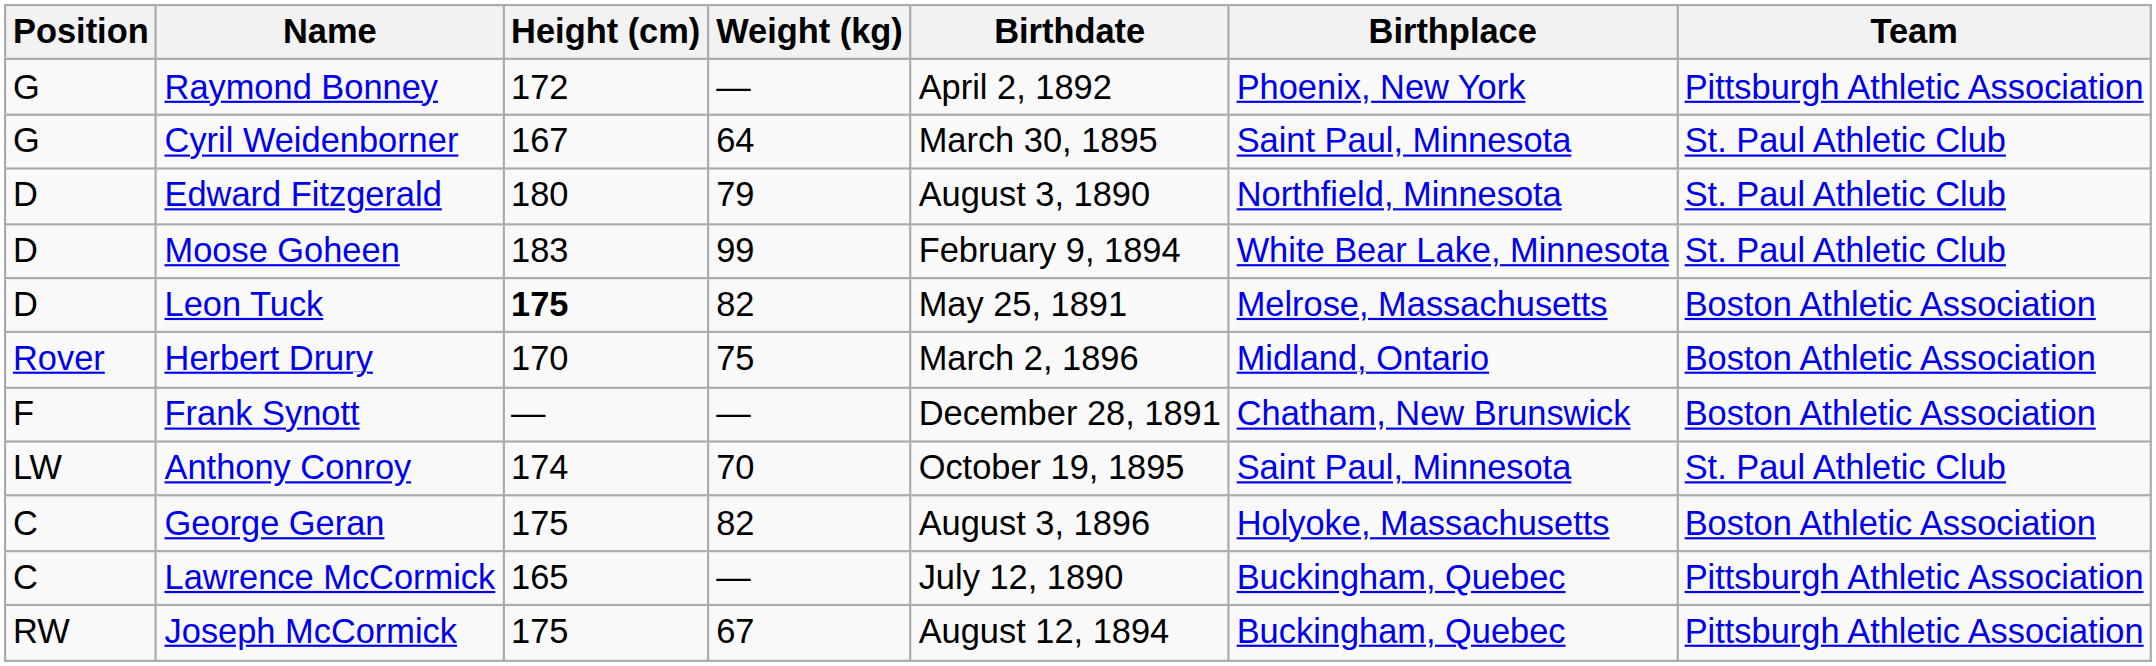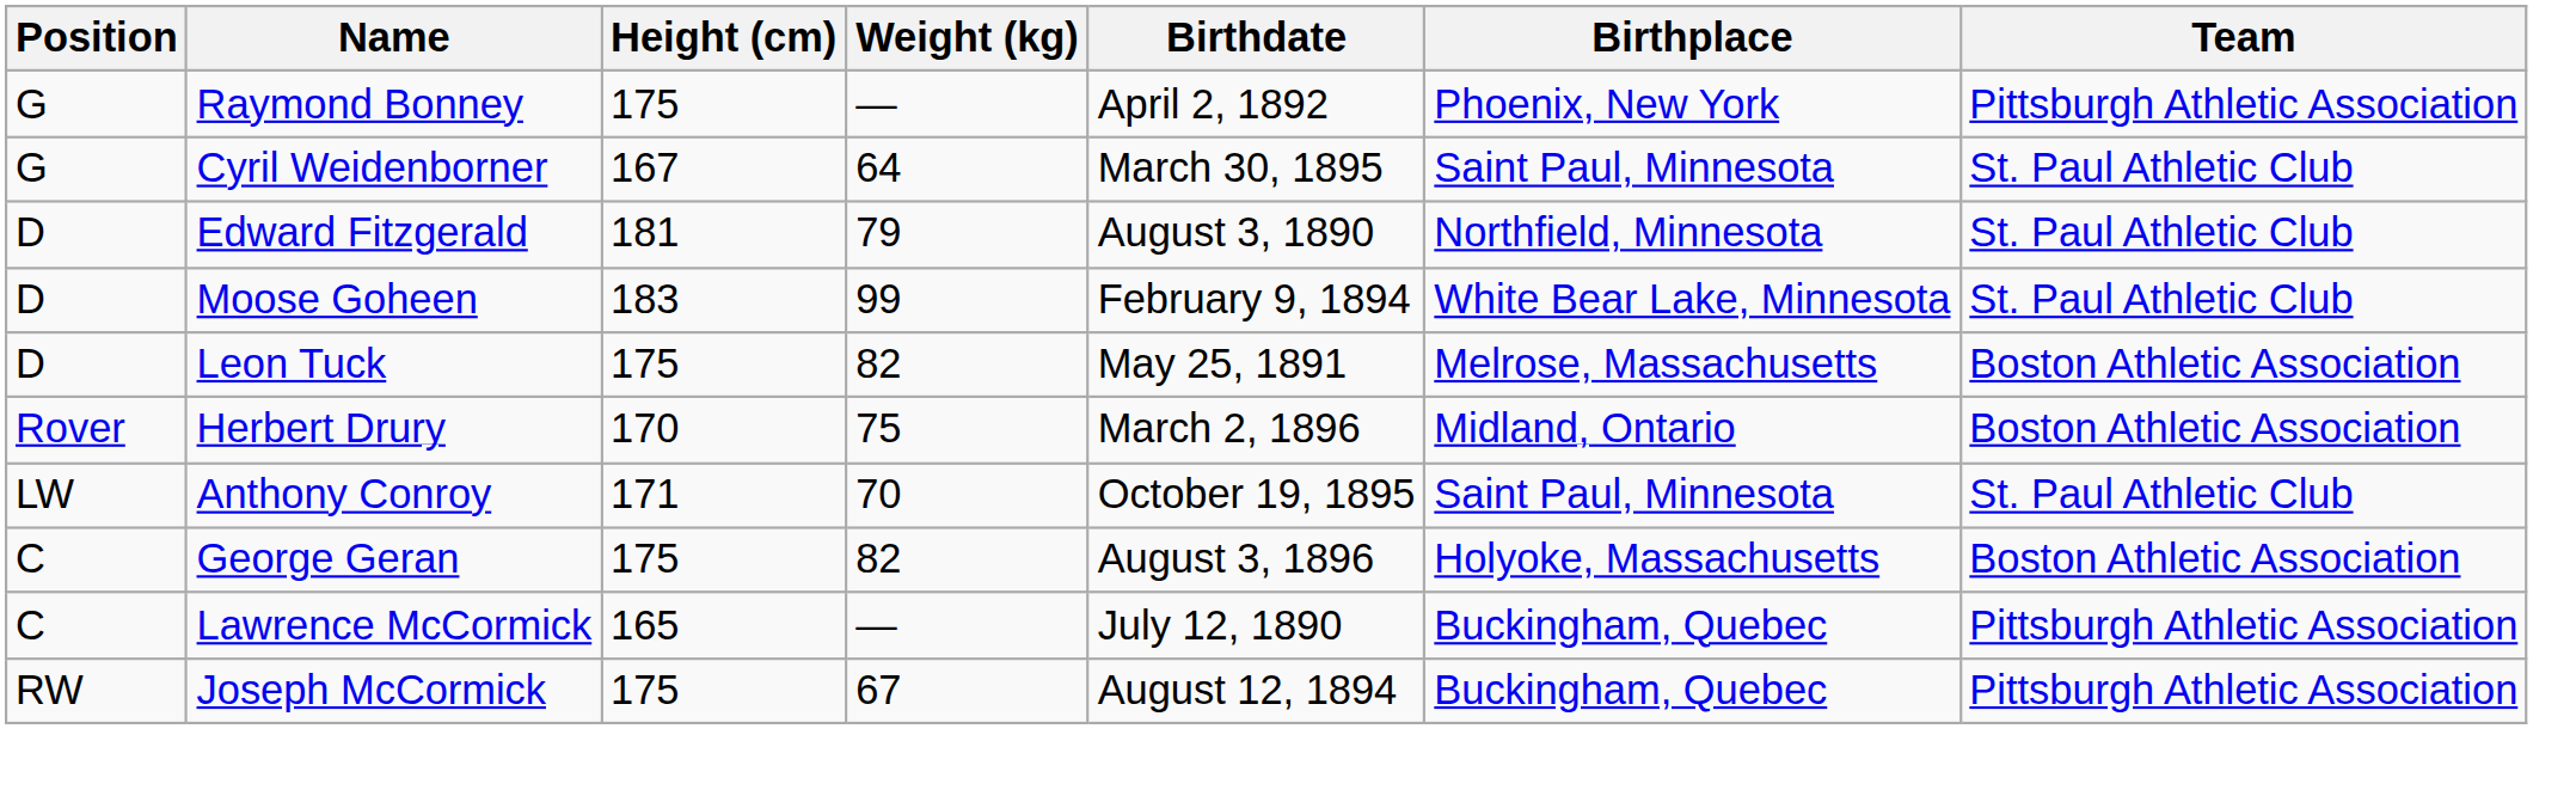Raymond Bonney | Height (cm): 172 -> 175
Edward Fitzgerald | Height (cm): 180 -> 181
Leon Tuck | Height (cm): bold -> normal
- row: F | Frank Synott | — | — | December 28, 1891 | Chatham, New Brunswick | Boston Athletic Association
Anthony Conroy | Height (cm): 174 -> 171
